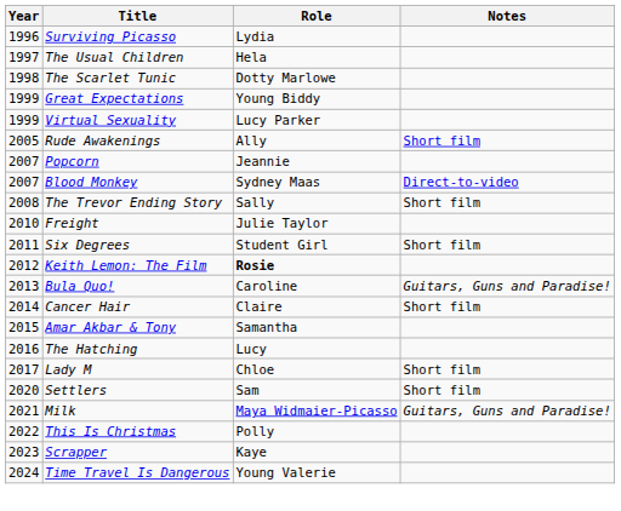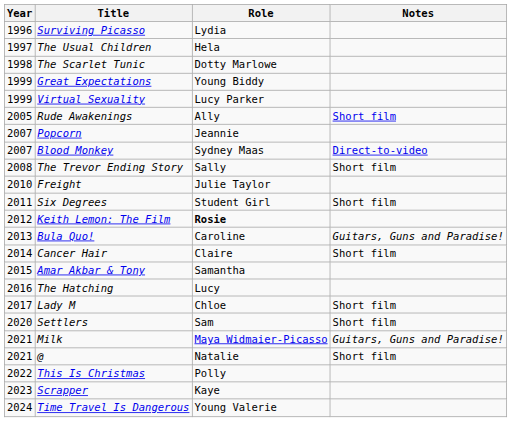+ row: 2021 | @ | Natalie | Short film
